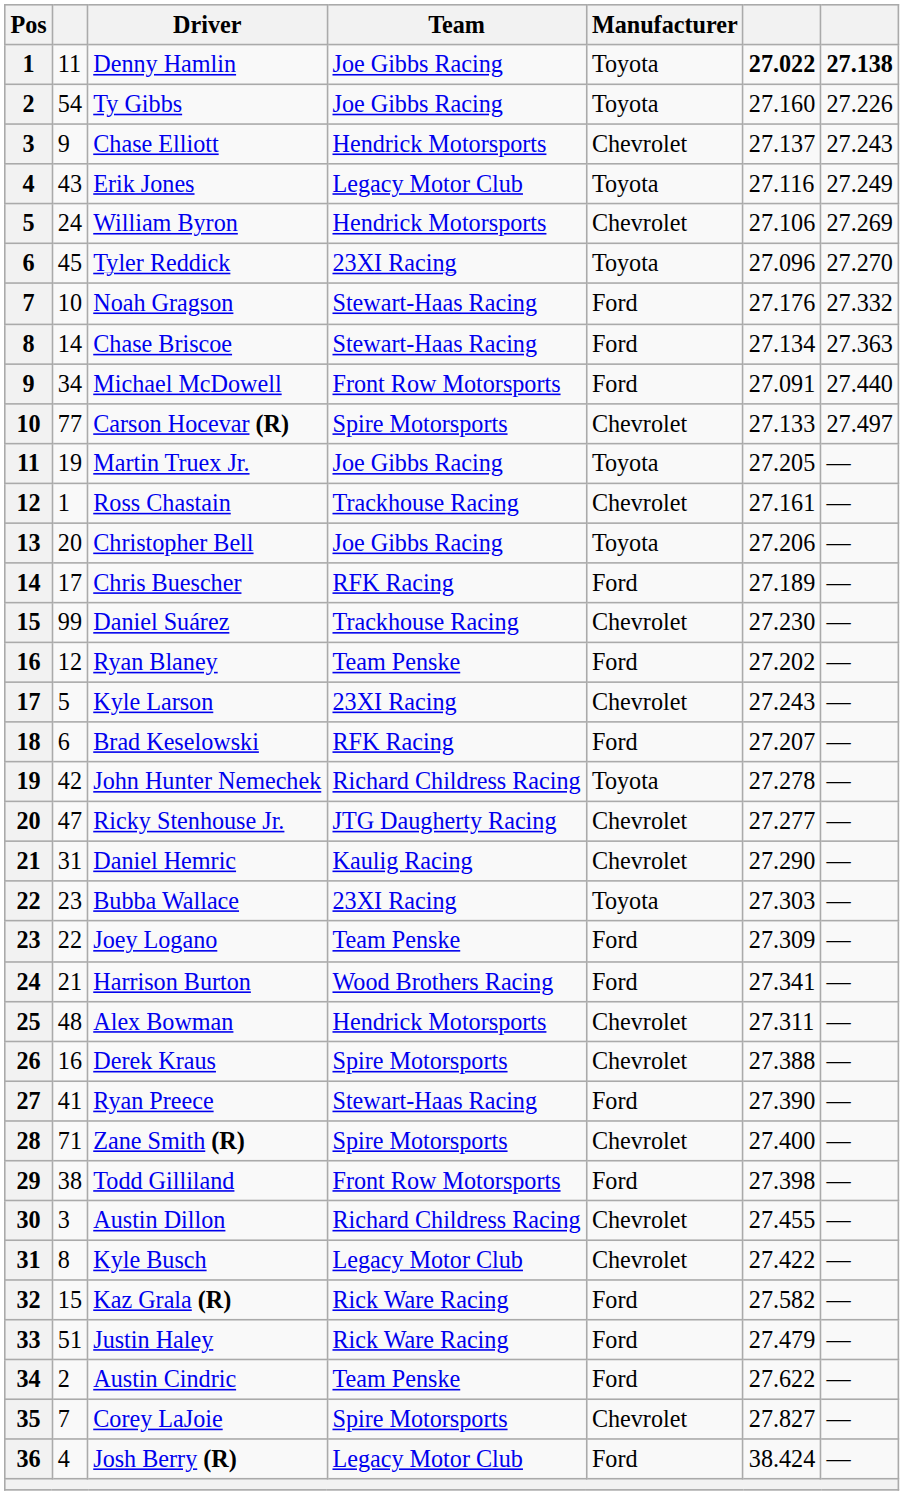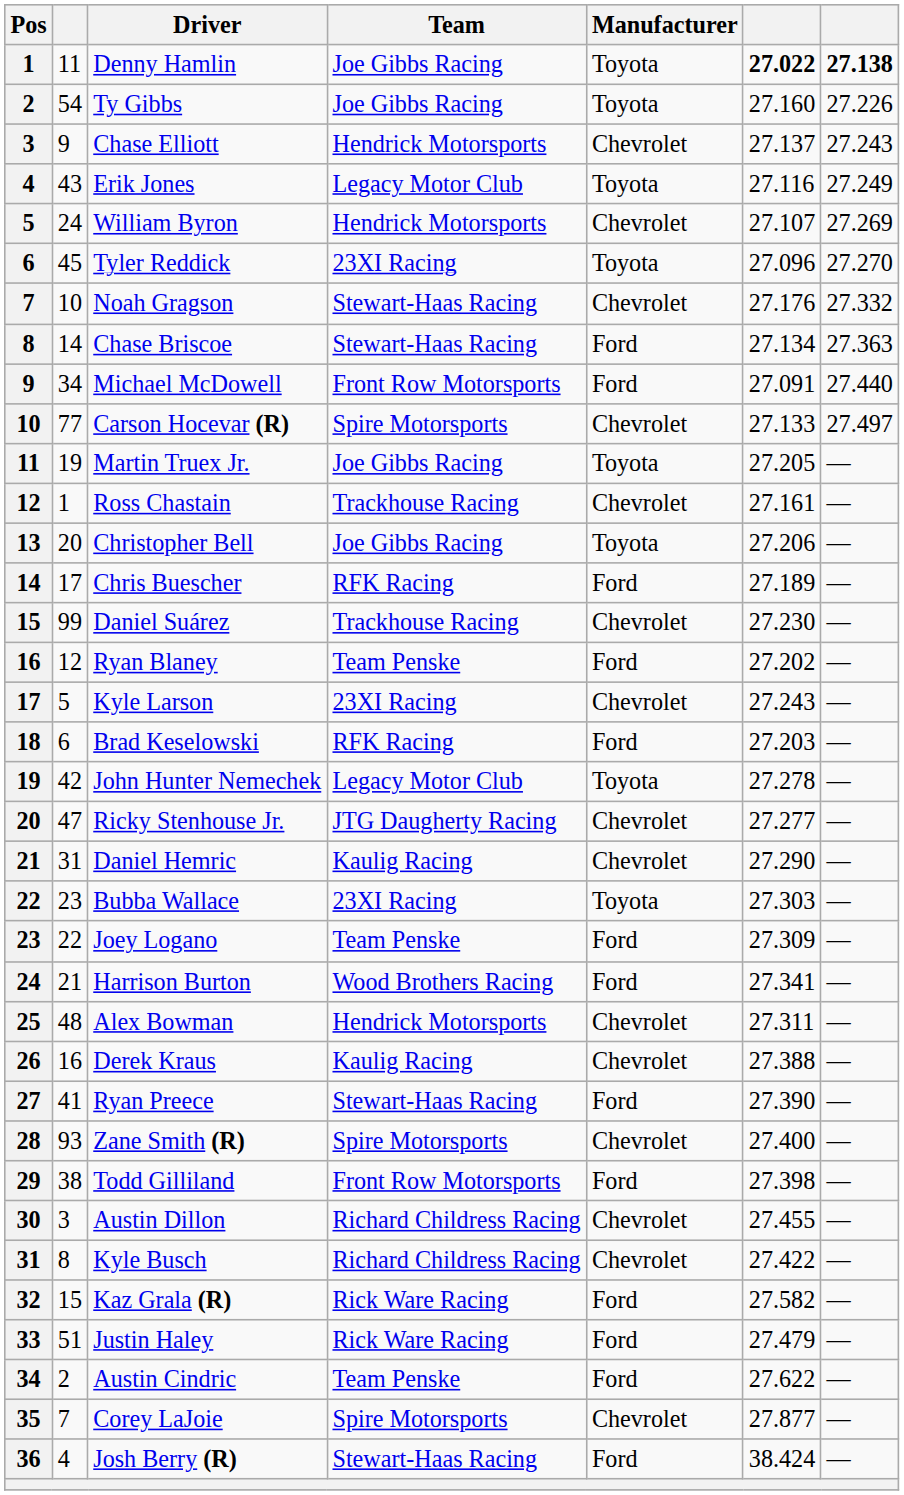William Byron | column 6: 27.106 -> 27.107
Noah Gragson | Manufacturer: Ford -> Chevrolet
Brad Keselowski | column 6: 27.207 -> 27.203
John Hunter Nemechek | Team: Richard Childress Racing -> Legacy Motor Club
Derek Kraus | Team: Spire Motorsports -> Kaulig Racing
Zane Smith (R) | column 2: 71 -> 93
Kyle Busch | Team: Legacy Motor Club -> Richard Childress Racing
Corey LaJoie | column 6: 27.827 -> 27.877
Josh Berry (R) | Team: Legacy Motor Club -> Stewart-Haas Racing
